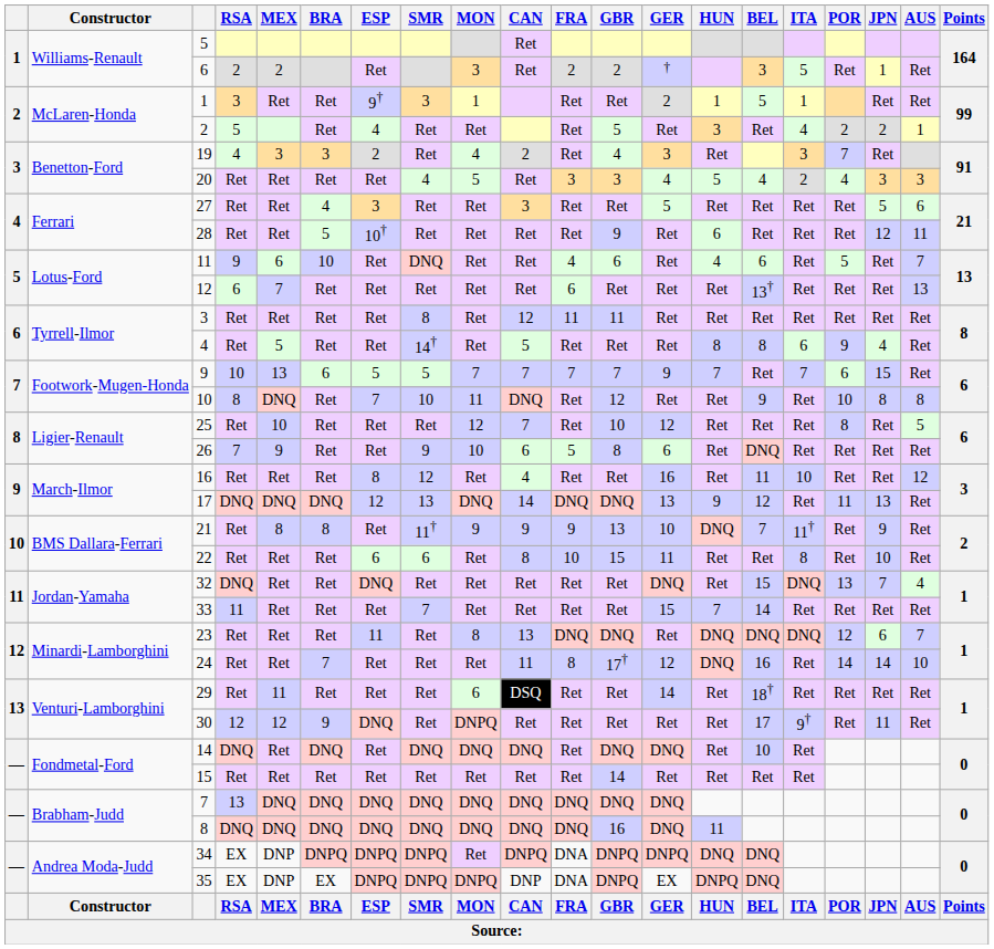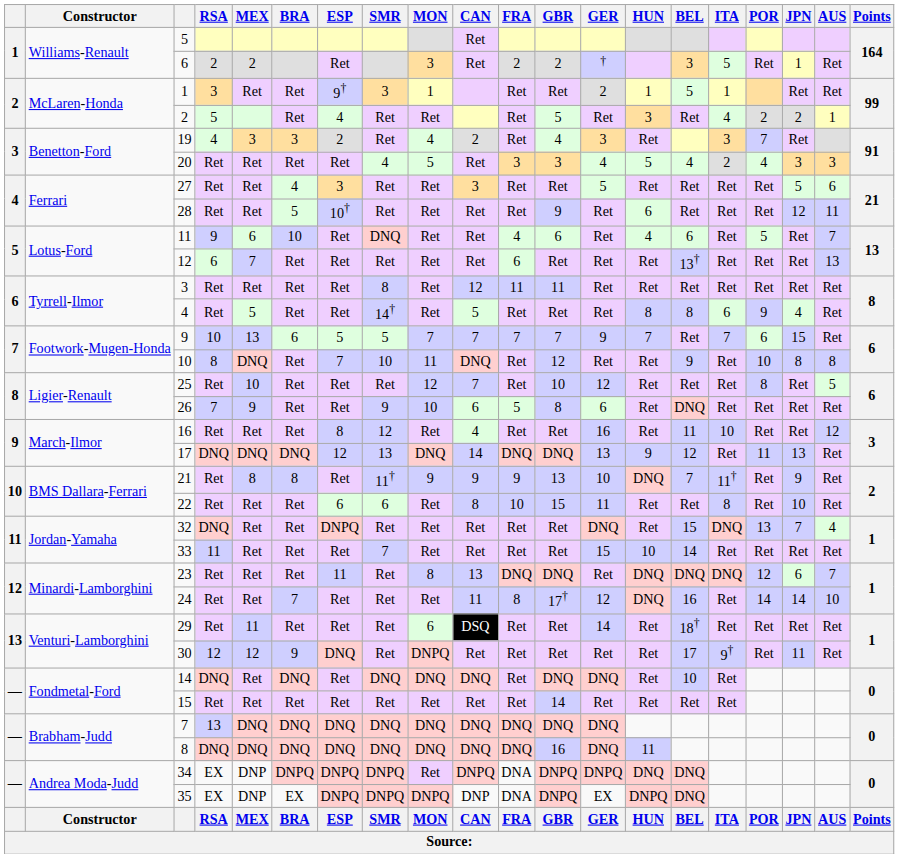32 | ESP: DNQ -> DNPQ
33 | HUN: 7 -> 10
